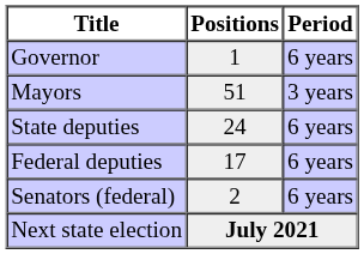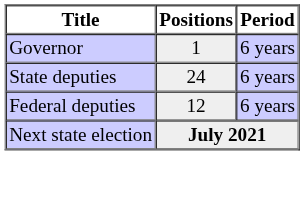- row: Mayors | 51 | 3 years
Federal deputies | Positions: 17 -> 12
- row: Senators (federal) | 2 | 6 years
